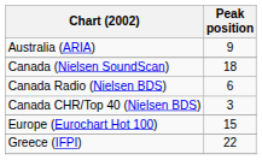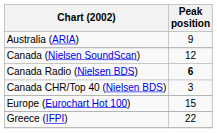Canada (Nielsen SoundScan) | Peak position: 18 -> 12
Canada Radio (Nielsen BDS) | Peak position: normal -> bold
